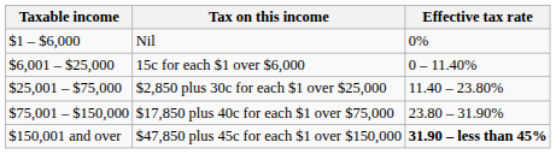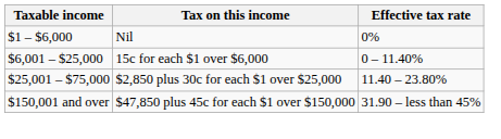- row: $75,001 – $150,000 | $17,850 plus 40c for each $1 over $75,000 | 23.80 – 31.90%
$47,850 plus 45c for each $1 over $150,000 | Effective tax rate: bold -> normal
